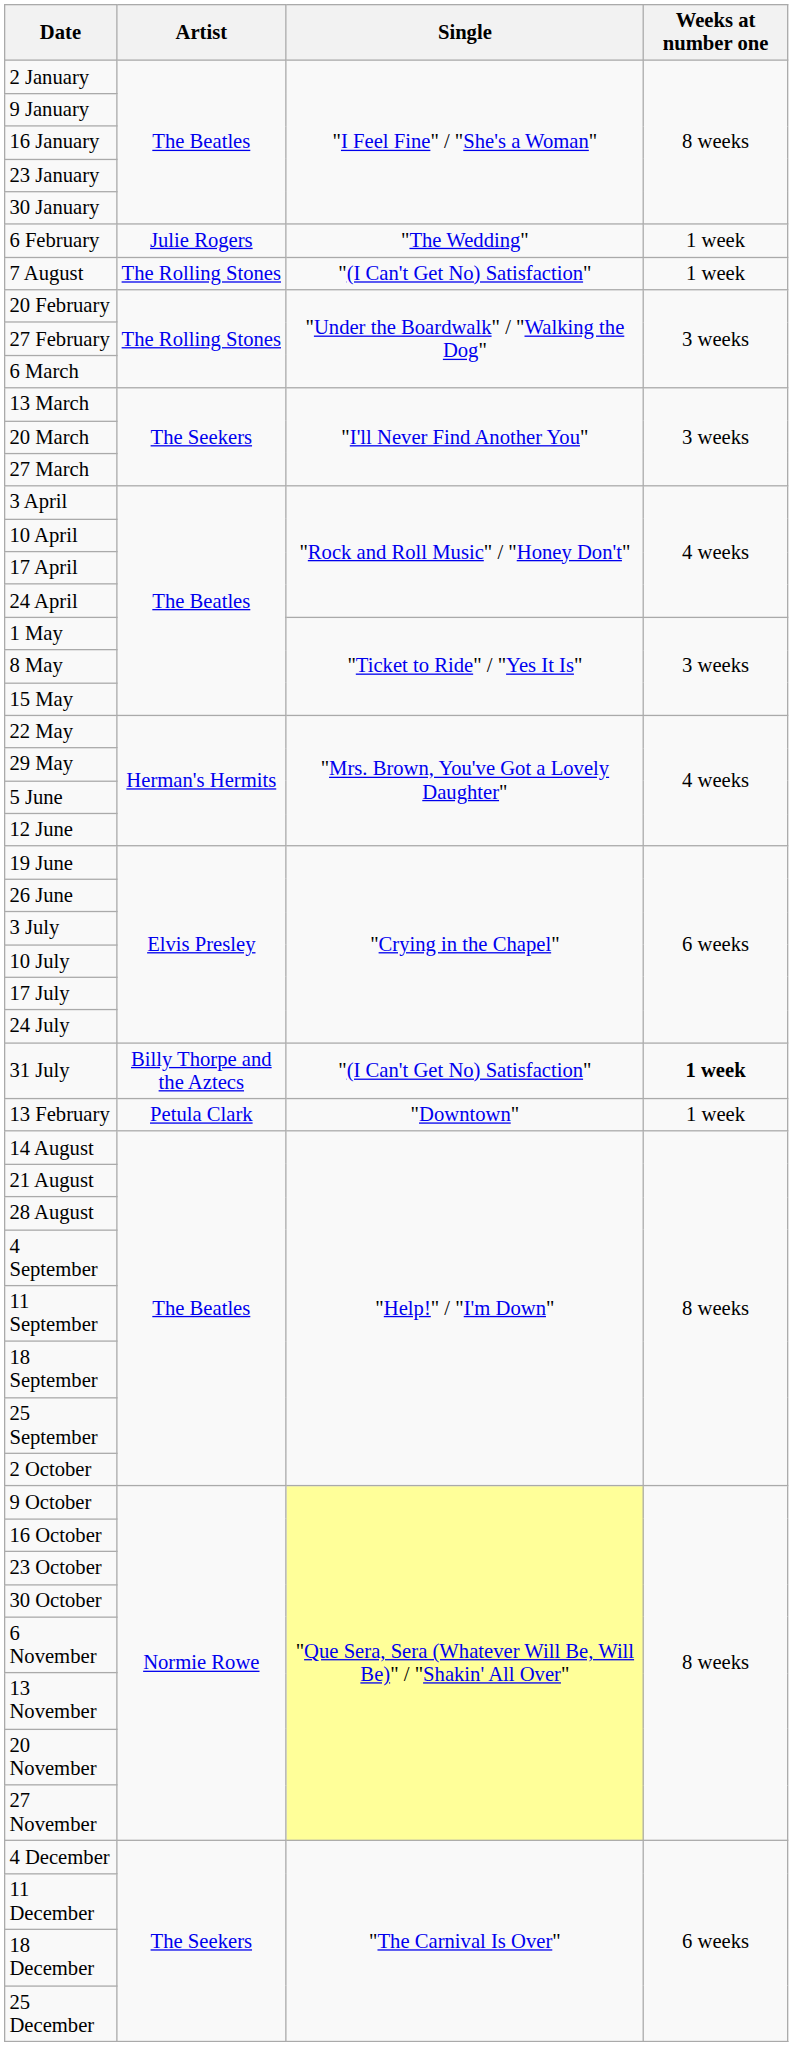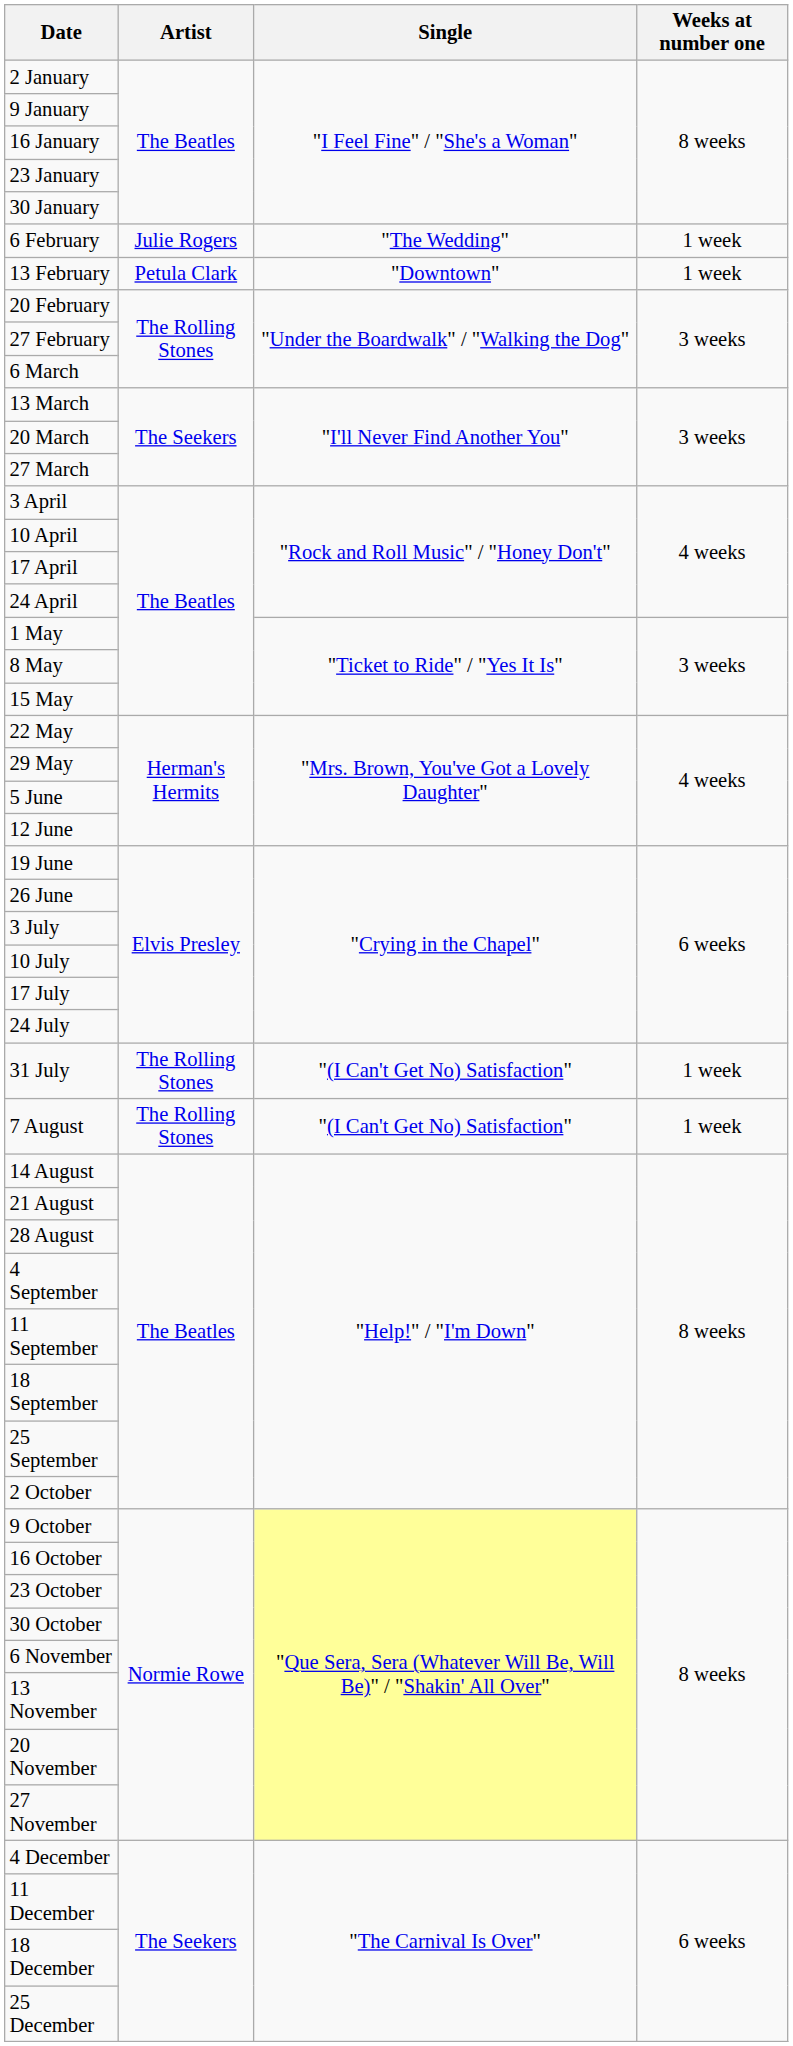rows swapped: 13 February <-> 7 August
31 July | Artist: Billy Thorpe and the Aztecs -> The Rolling Stones
31 July | Weeks at number one: bold -> normal
